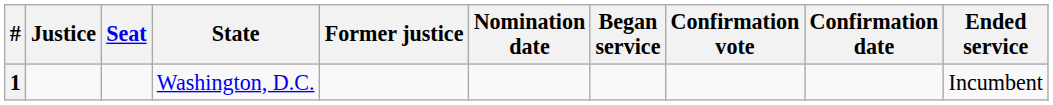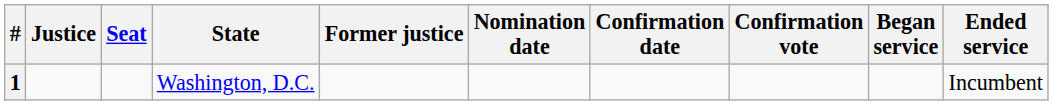columns swapped: Confirmation date <-> Began service
